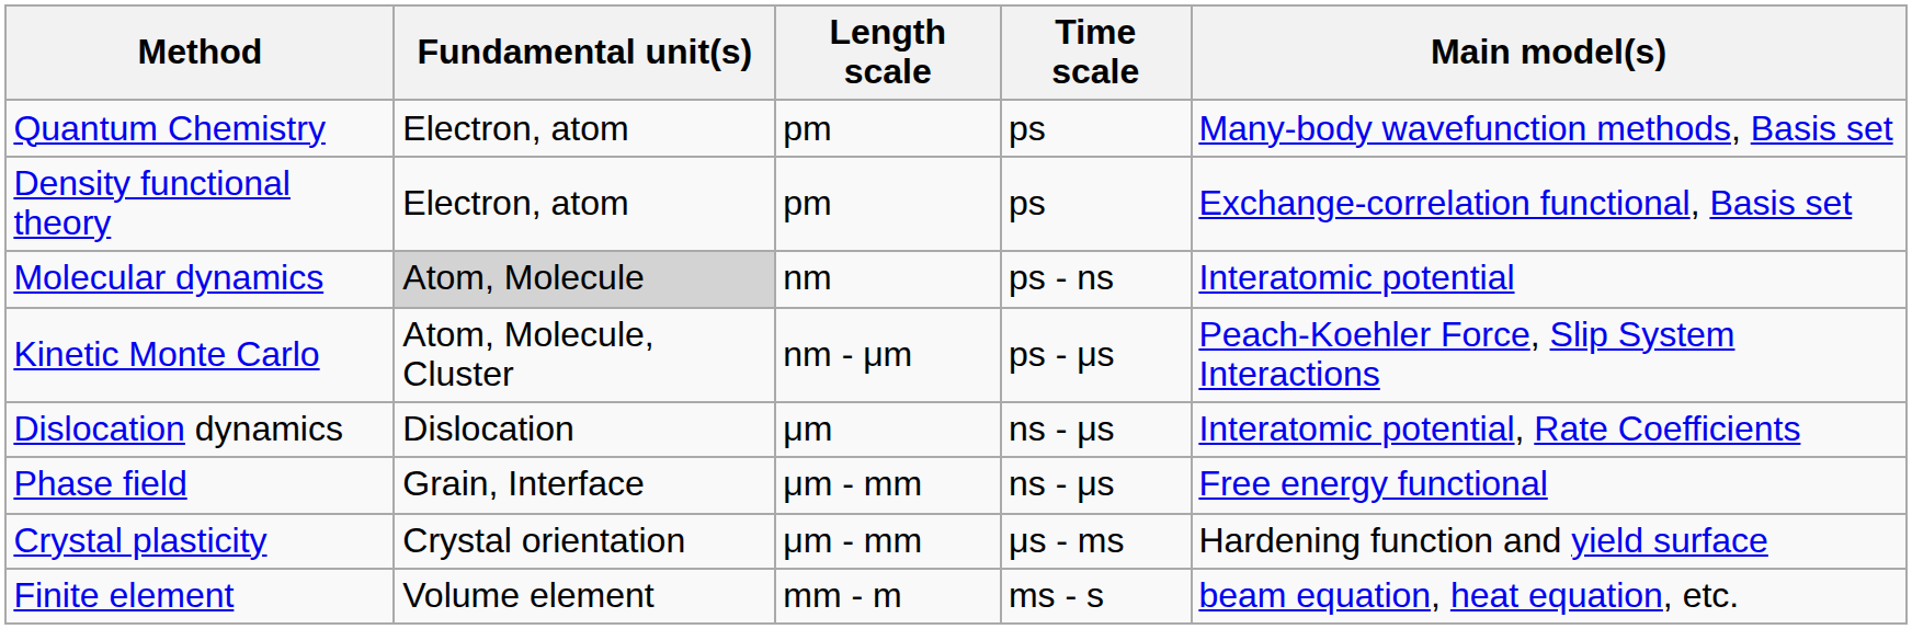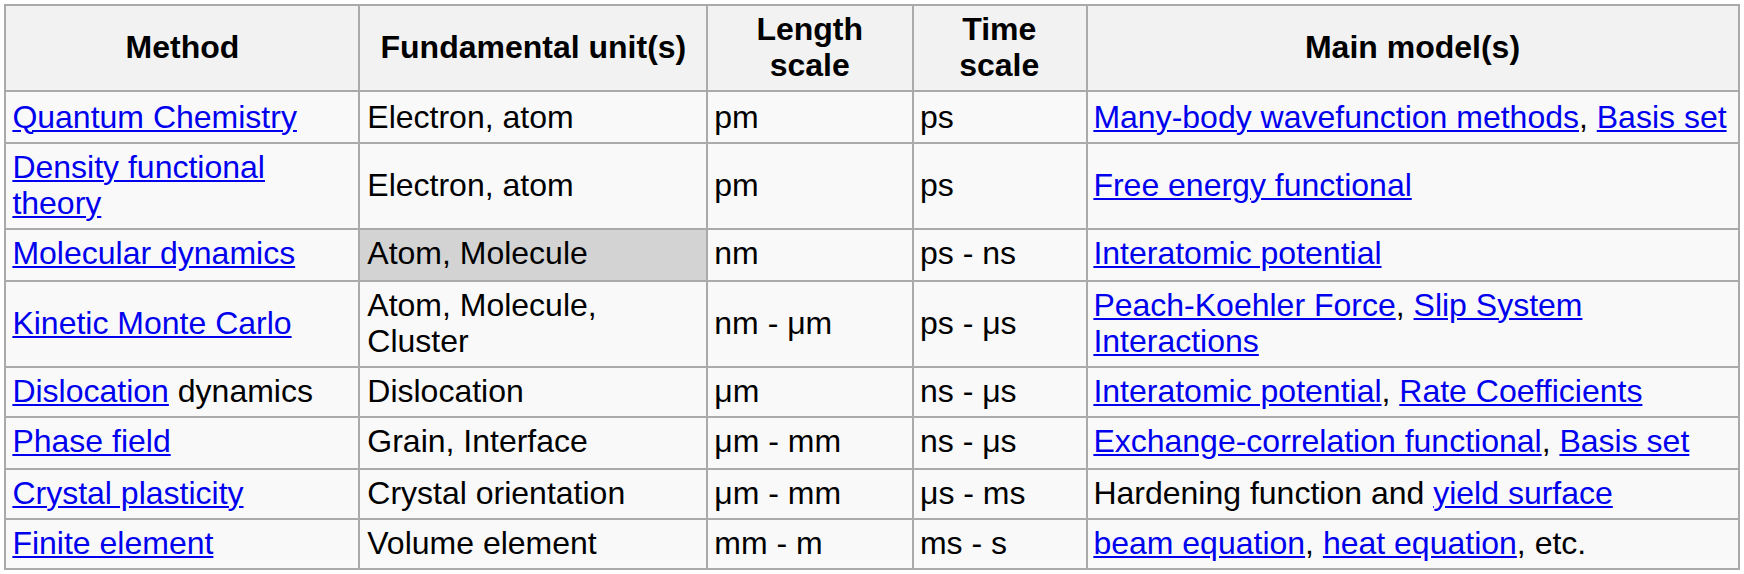Density functional theory | Main model(s): Exchange-correlation functional, Basis set -> Free energy functional
Phase field | Main model(s): Free energy functional -> Exchange-correlation functional, Basis set
